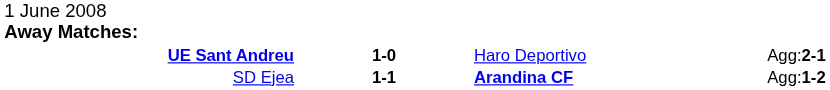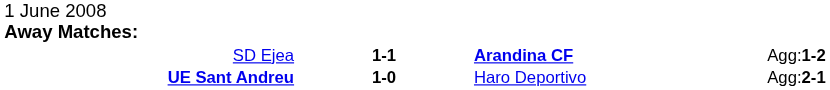rows swapped: UE Sant Andreu <-> SD Ejea
